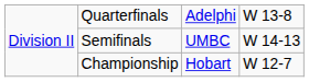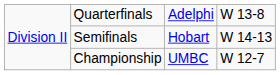Semifinals | column 3: UMBC -> Hobart
Championship | column 3: Hobart -> UMBC
